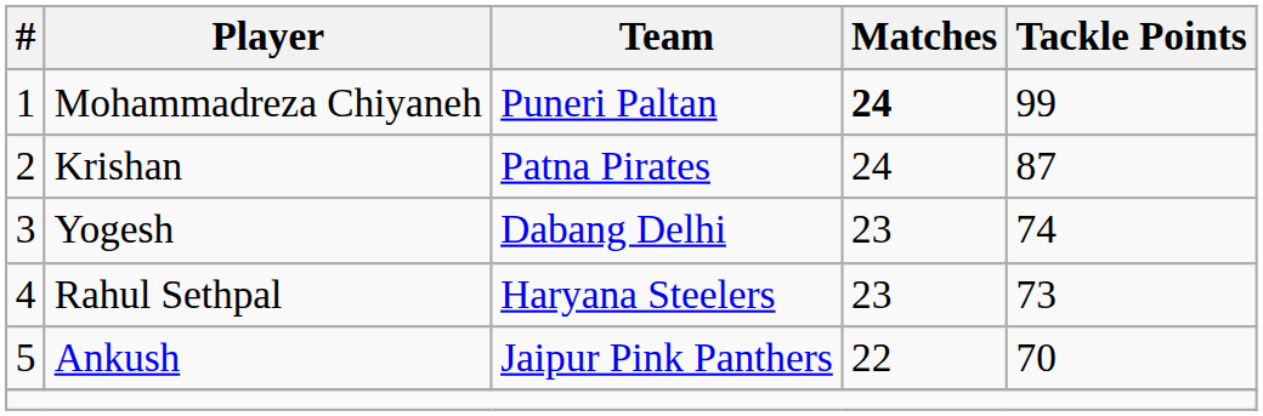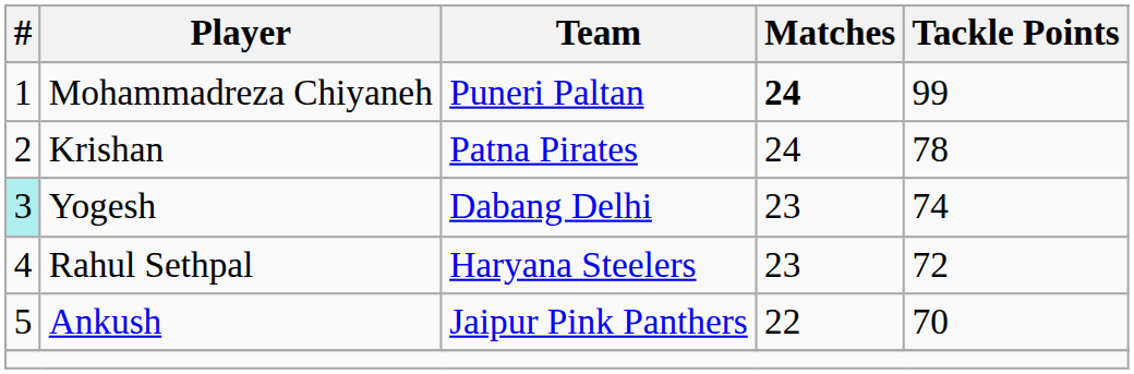Krishan | Tackle Points: 87 -> 78
Yogesh | #: no background -> paleturquoise background
Rahul Sethpal | Tackle Points: 73 -> 72
